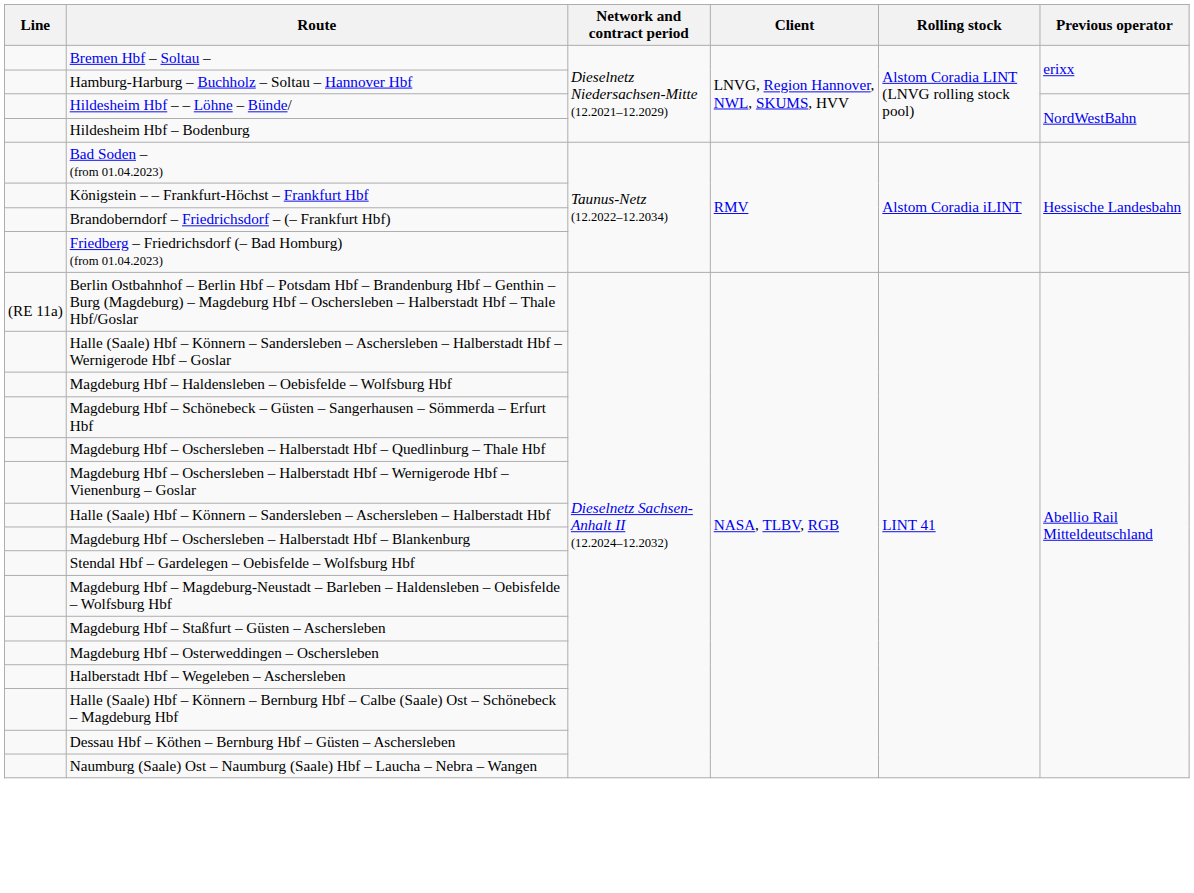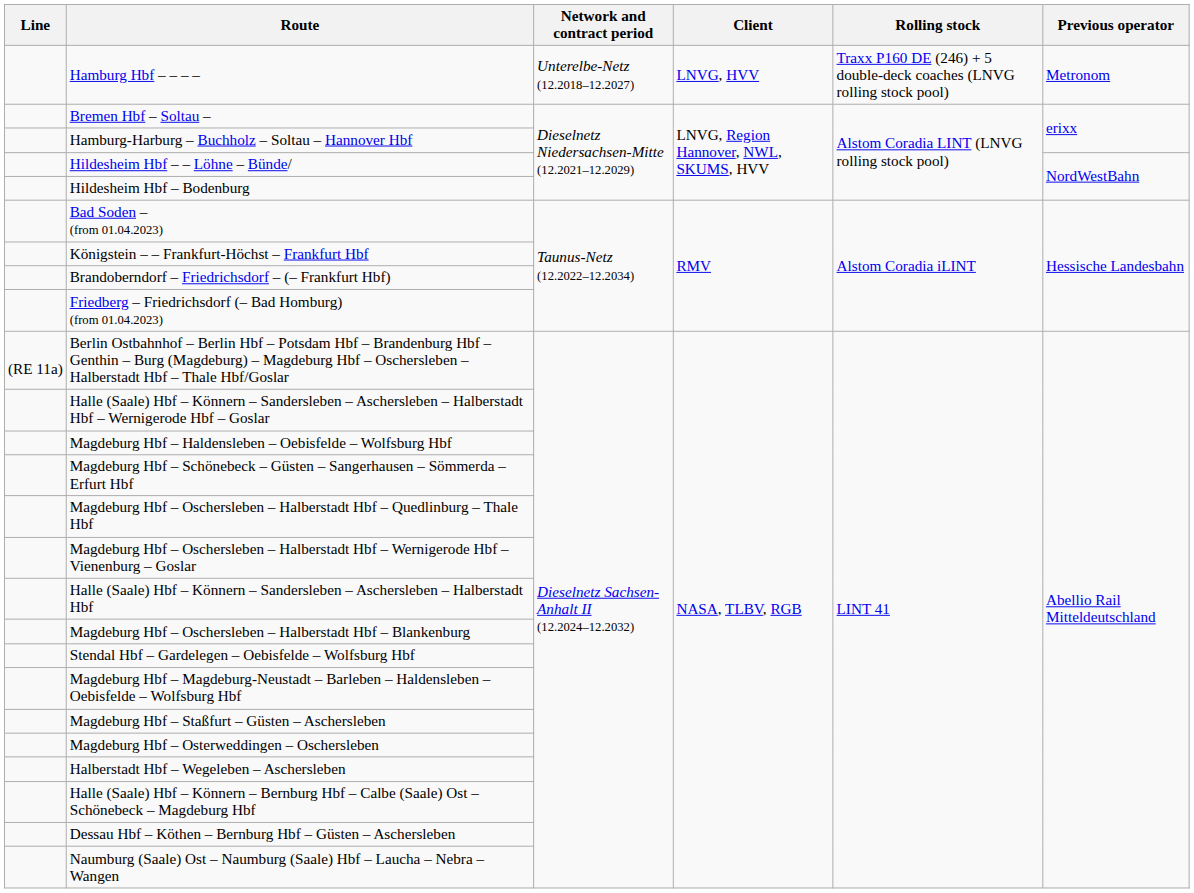+ row: Hamburg Hbf – – – – | Unterelbe-Netz (12.2018–12.2027) | LNVG, HVV | Traxx P160 DE (246) + 5 double-deck coaches (LNVG rolling stock pool) | Metronom
